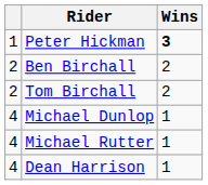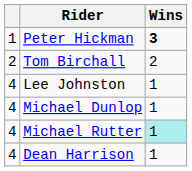- row: 2 | Ben Birchall | 2
+ row: 4 | Lee Johnston | 1
Michael Rutter | Wins: no background -> paleturquoise background
